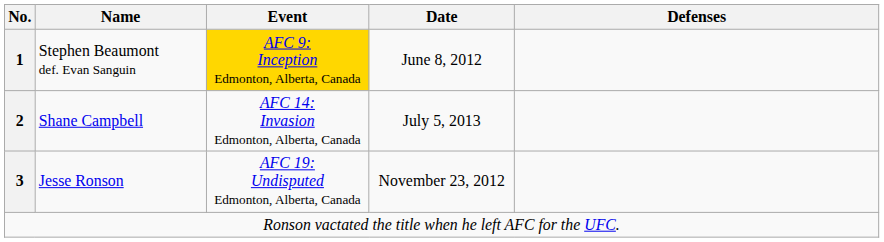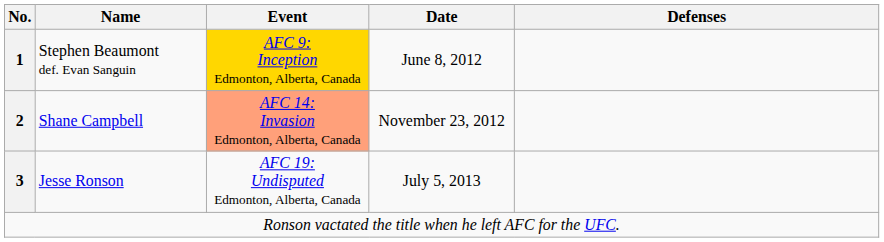Shane Campbell | Event: no background -> lightsalmon background
Shane Campbell | Date: July 5, 2013 -> November 23, 2012
Jesse Ronson | Date: November 23, 2012 -> July 5, 2013
